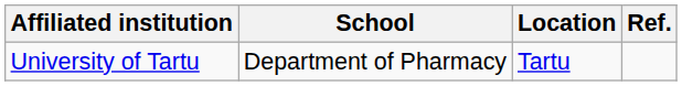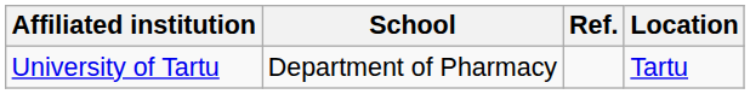columns swapped: Location <-> Ref.
